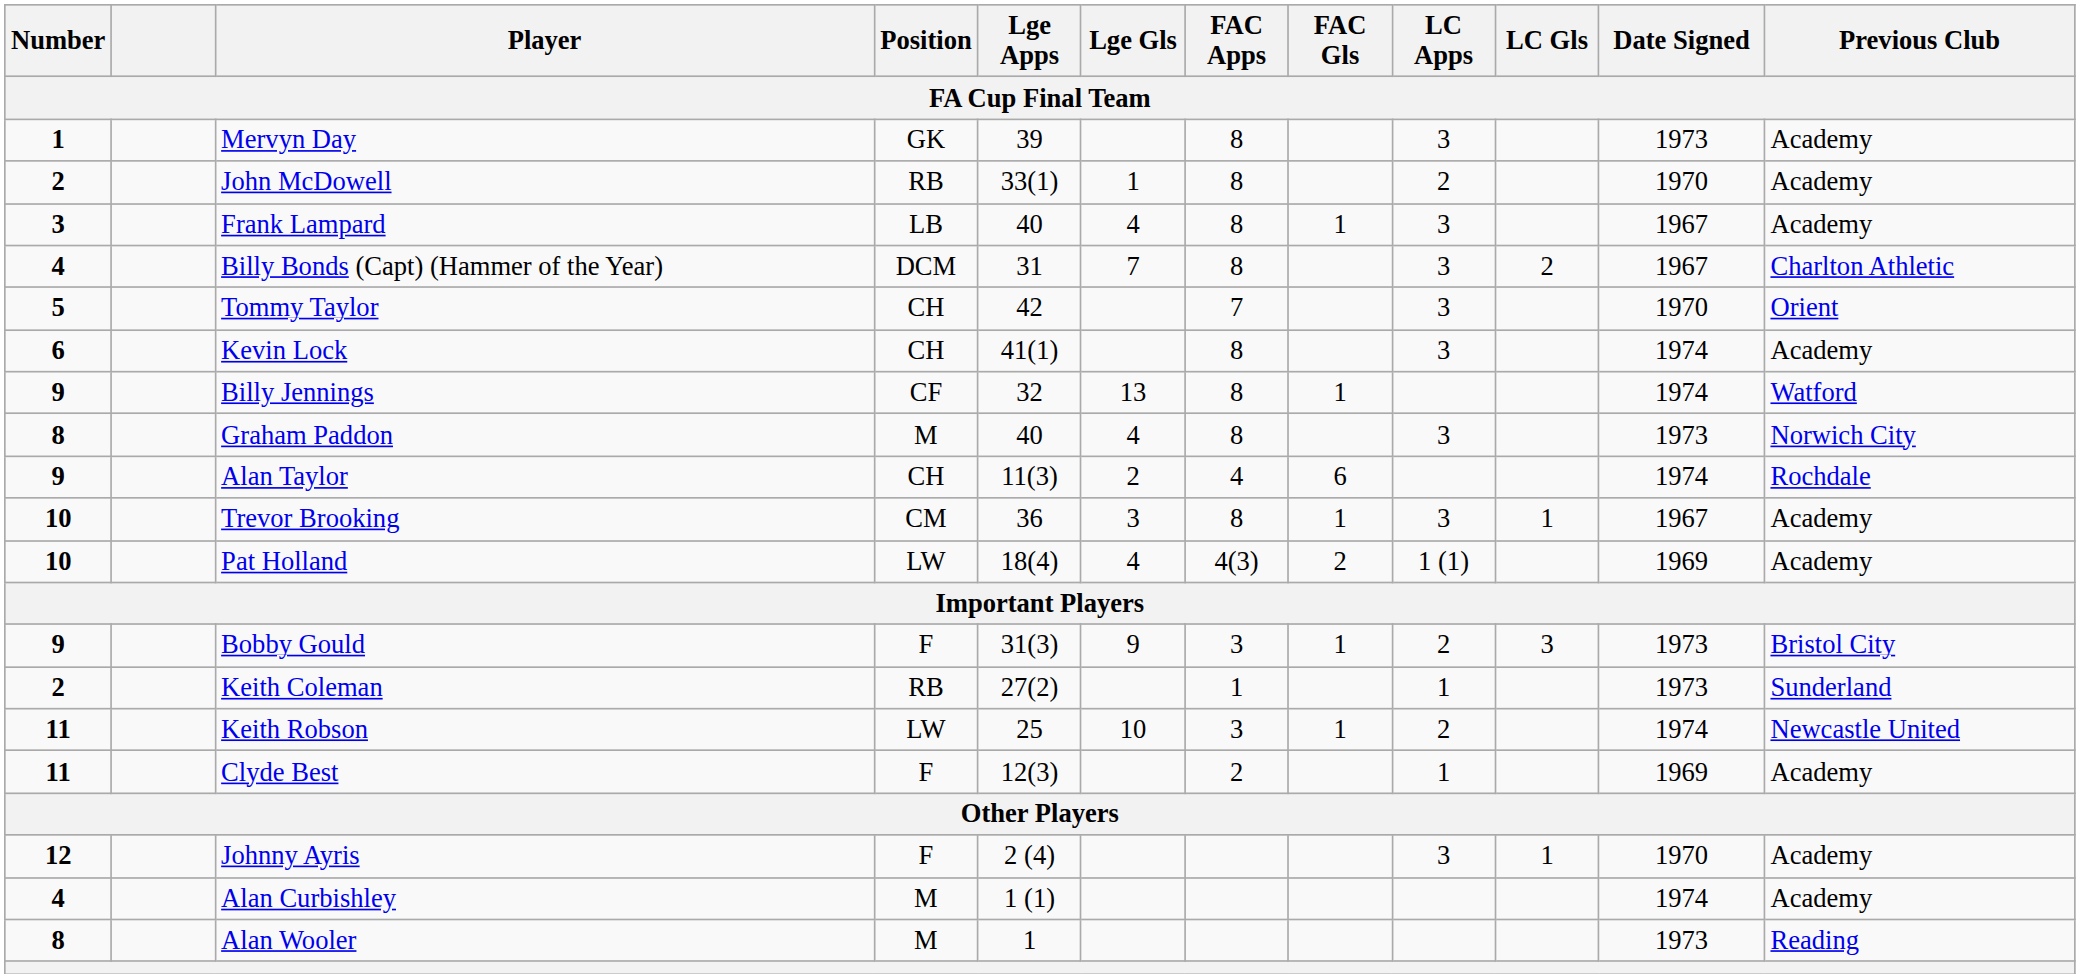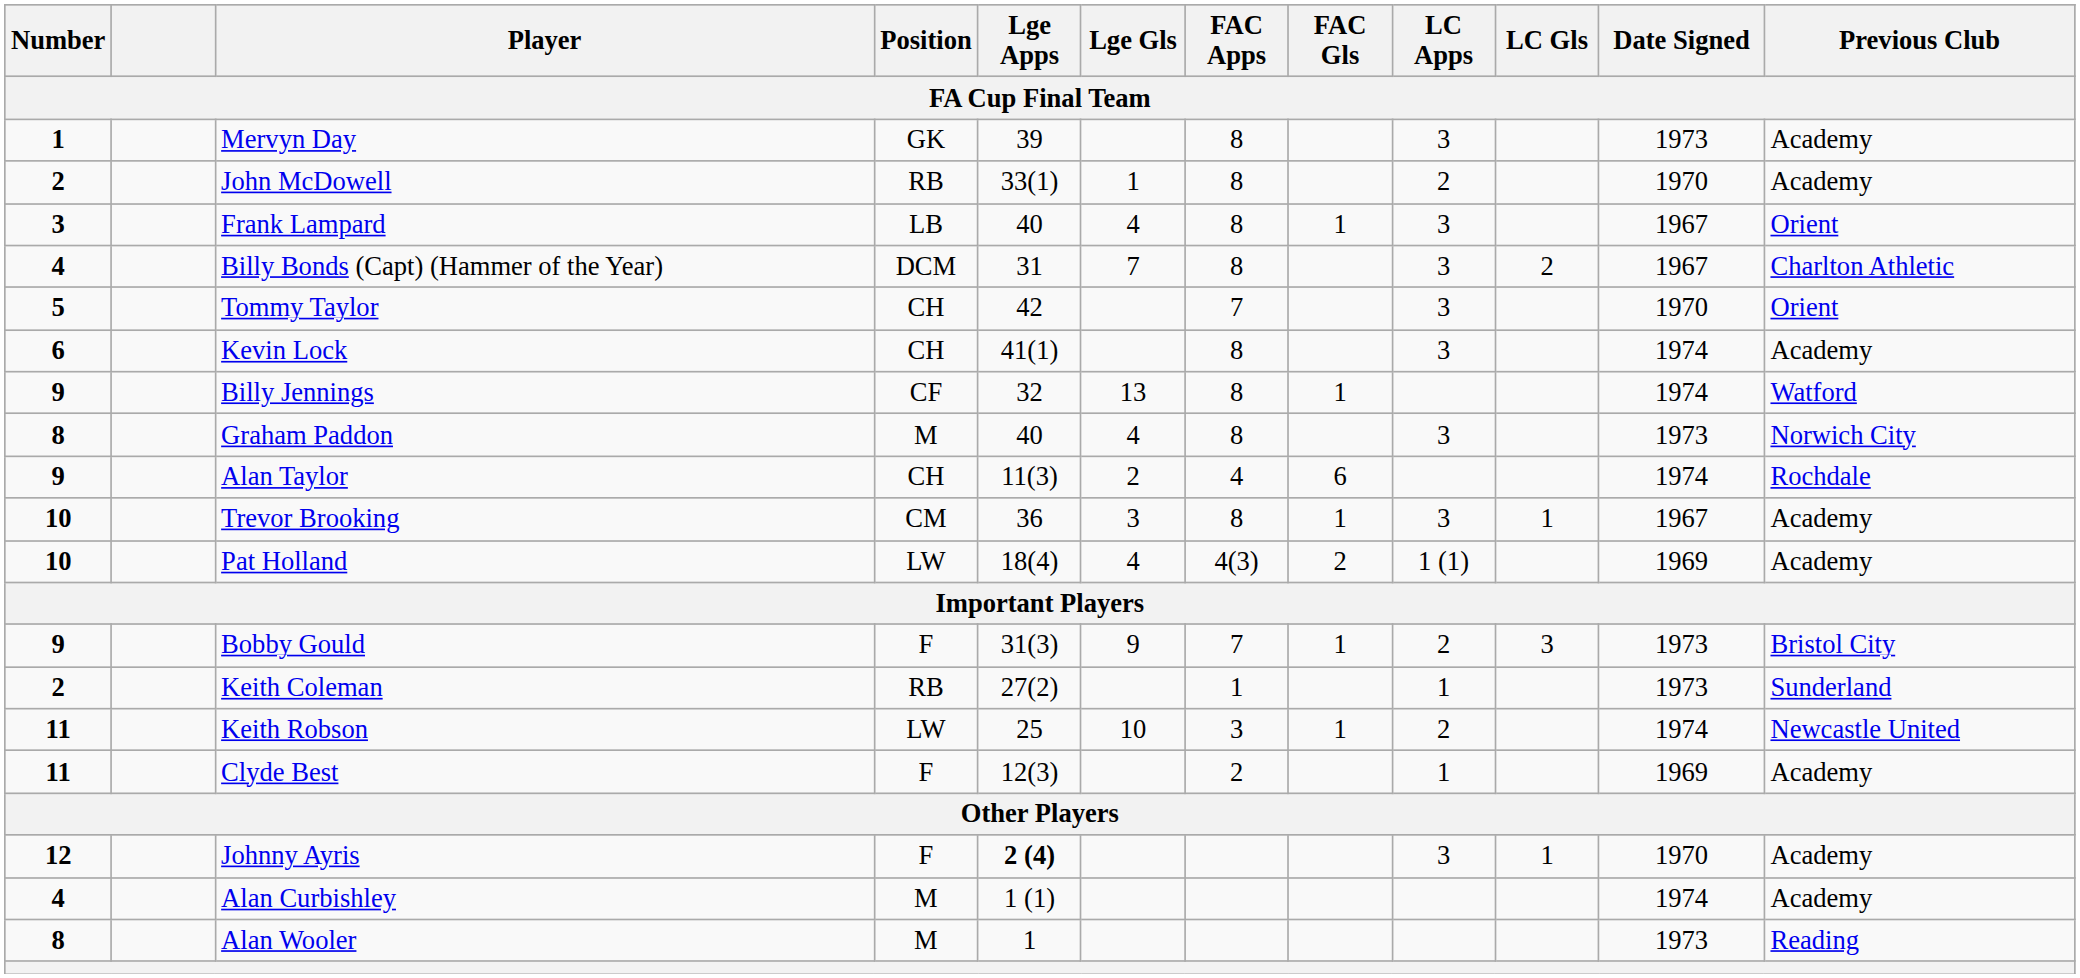Frank Lampard | Previous Club: Academy -> Orient
Bobby Gould | FAC Apps: 3 -> 7
Johnny Ayris | Lge Apps: normal -> bold
